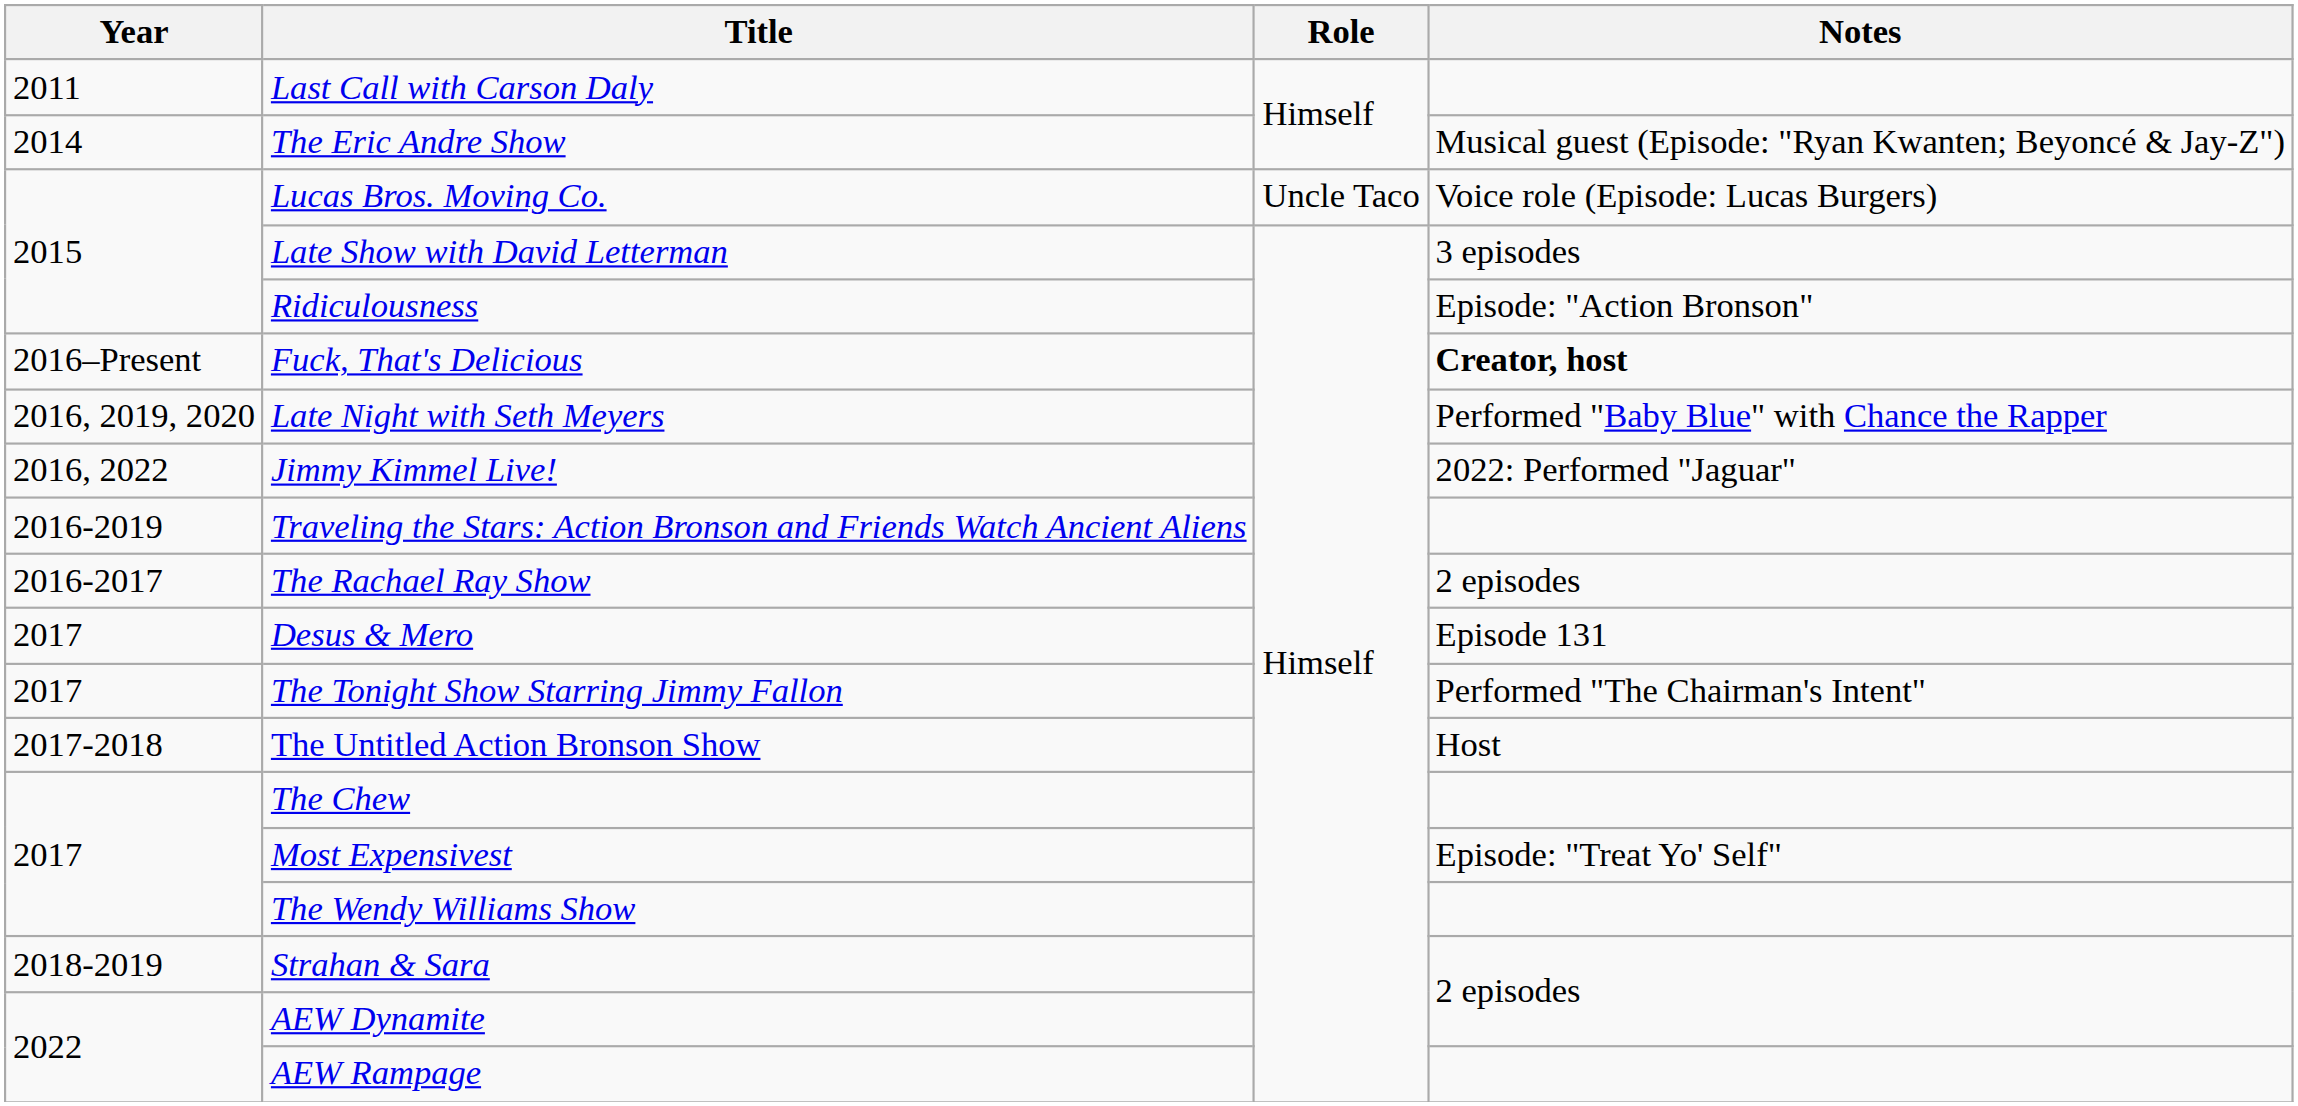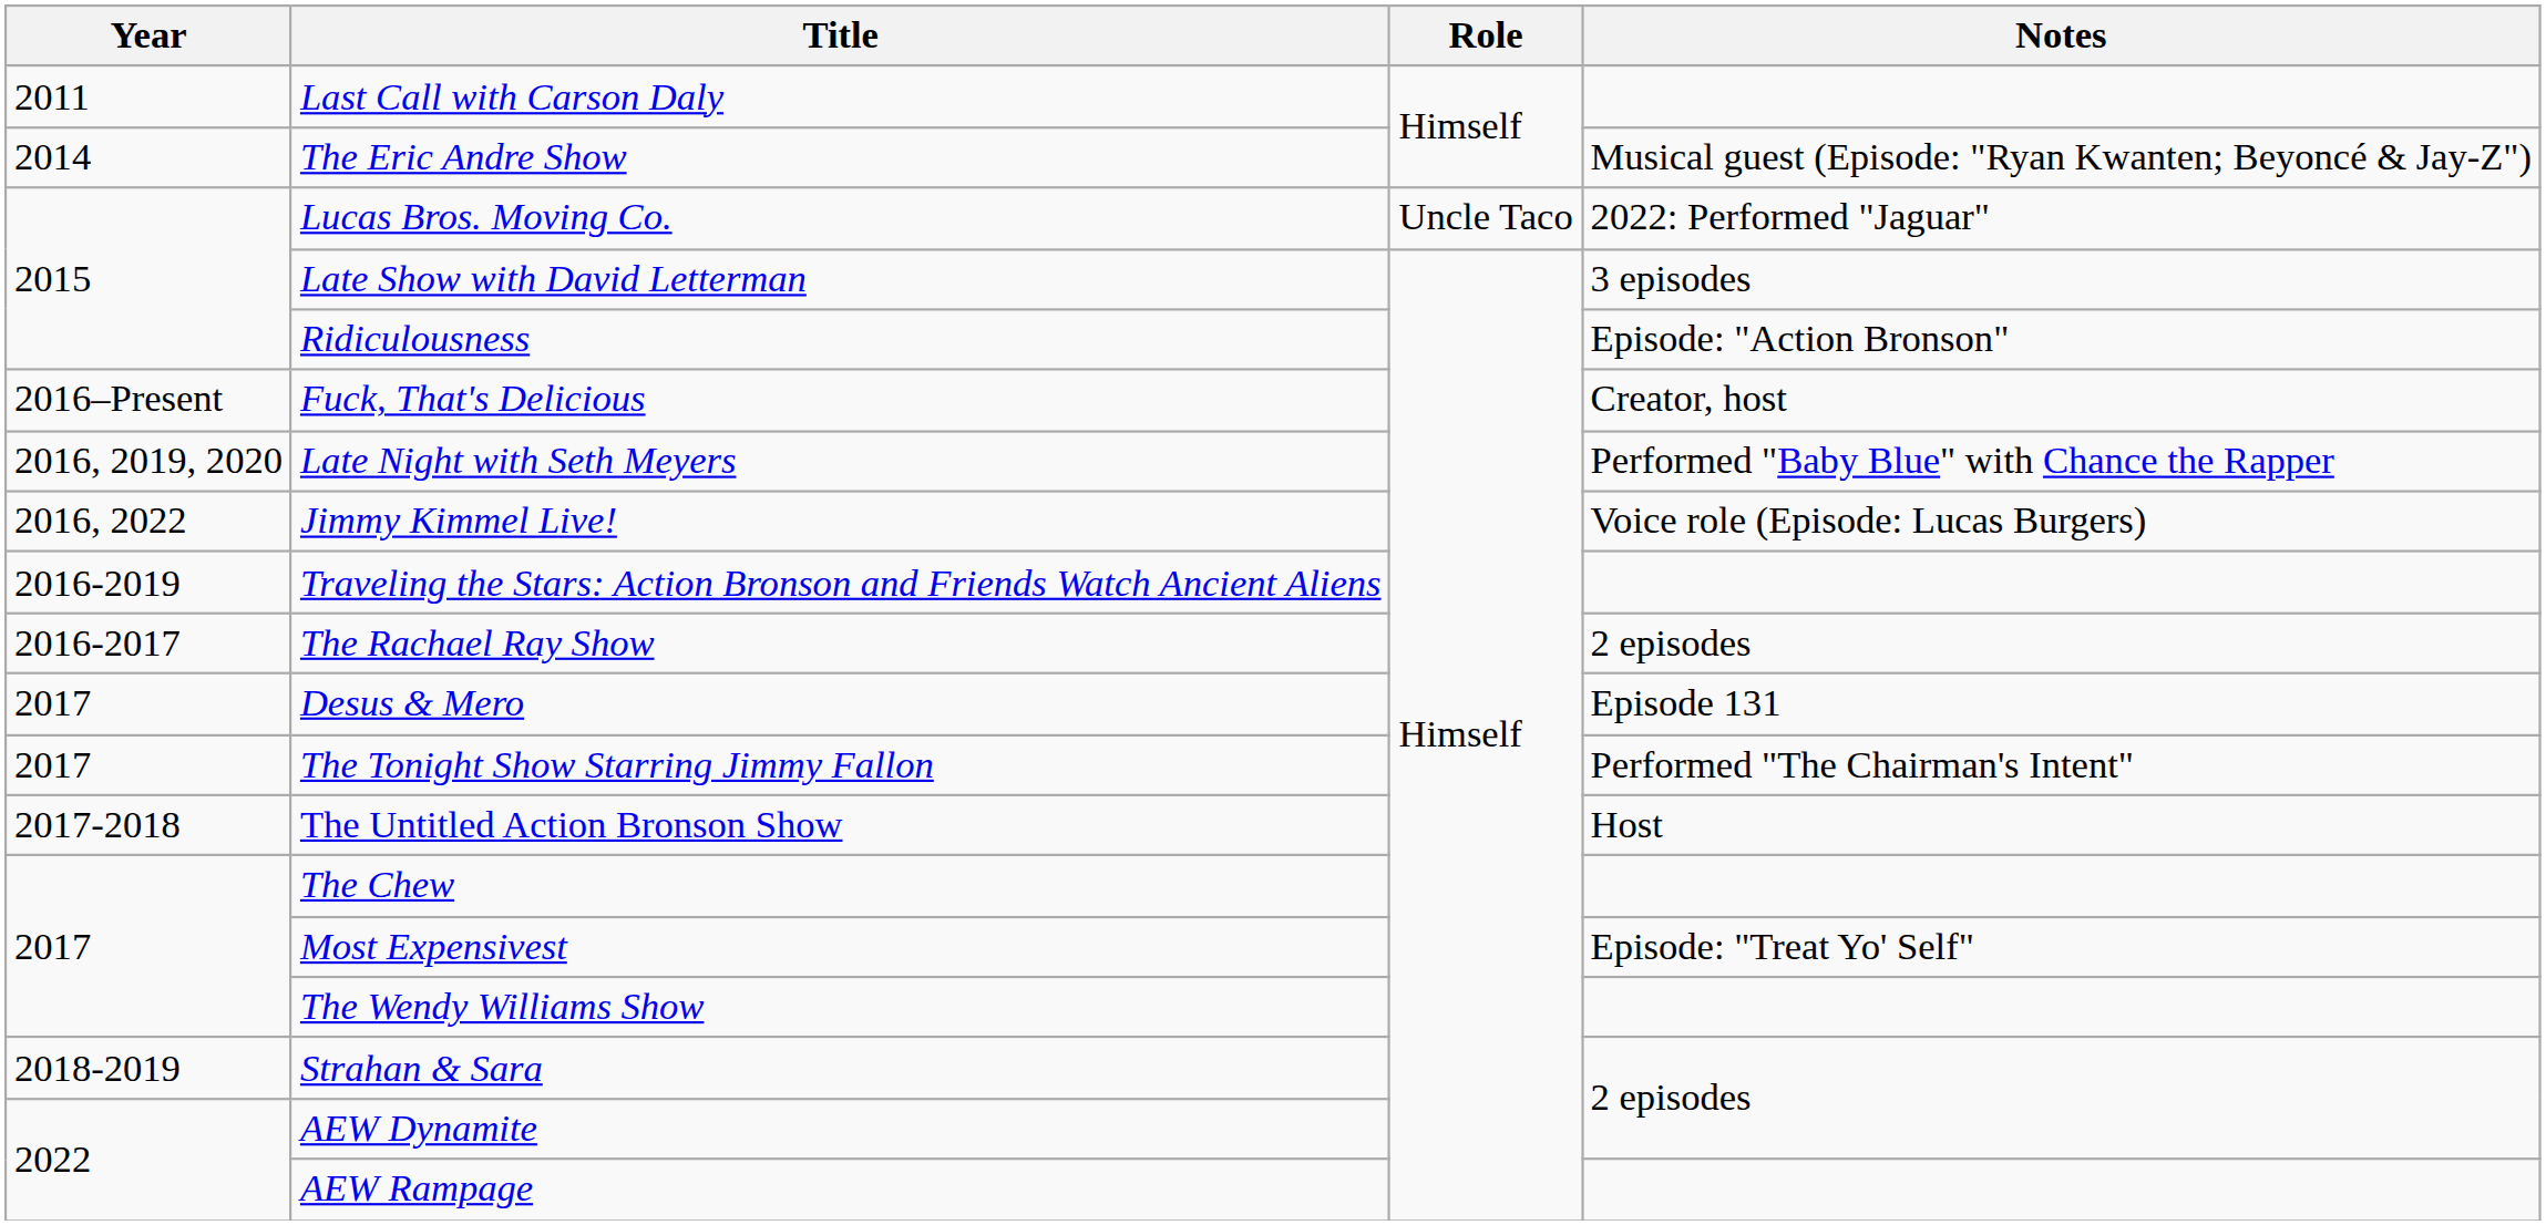Lucas Bros. Moving Co. | Notes: Voice role (Episode: Lucas Burgers) -> 2022: Performed "Jaguar"
Fuck, That's Delicious | Notes: bold -> normal
Jimmy Kimmel Live! | Notes: 2022: Performed "Jaguar" -> Voice role (Episode: Lucas Burgers)
